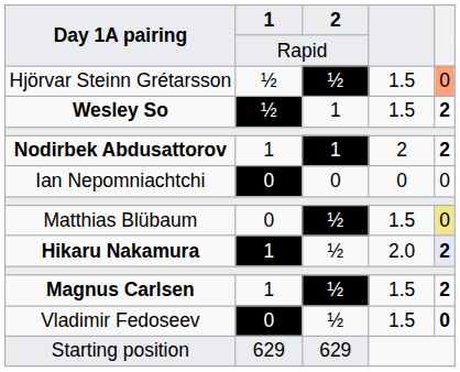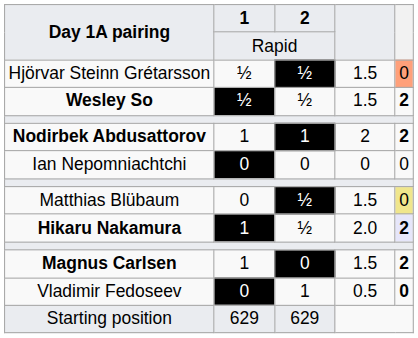Wesley So | 2: 1 -> ½
Magnus Carlsen | 2: ½ -> 0
Vladimir Fedoseev | 2: ½ -> 1
Vladimir Fedoseev | column 4: 1.5 -> 0.5
